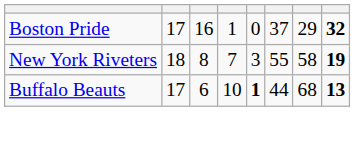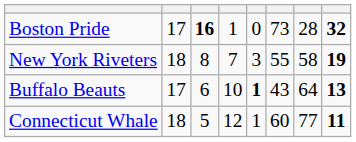Boston Pride | column 3: normal -> bold
Boston Pride | column 6: 37 -> 73
Boston Pride | column 7: 29 -> 28
Buffalo Beauts | column 6: 44 -> 43
Buffalo Beauts | column 7: 68 -> 64
+ row: Connecticut Whale | 18 | 5 | 12 | 1 | 60 | 77 | 11
